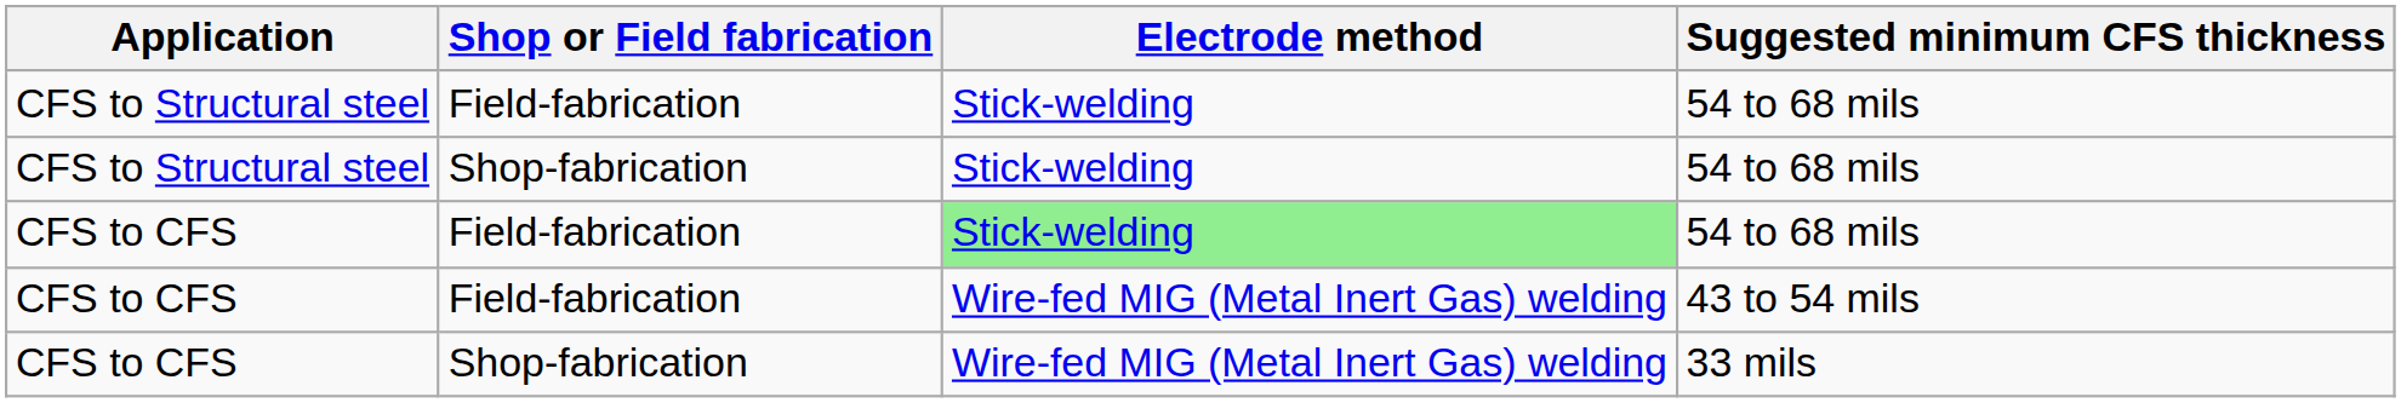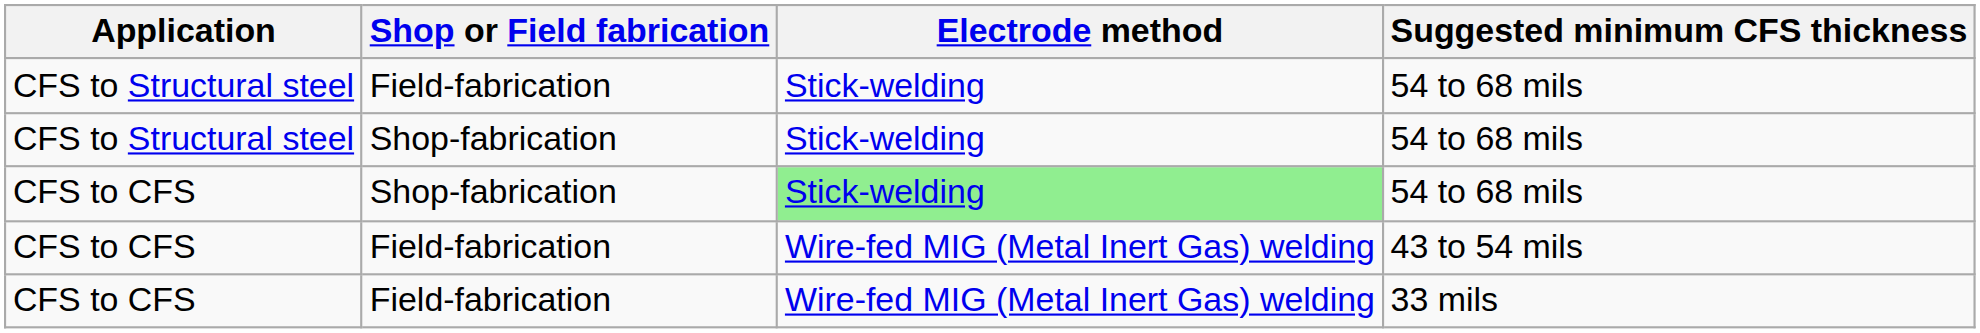CFS to CFS / 54 to 68 mils | Shop or Field fabrication: Field-fabrication -> Shop-fabrication
33 mils | Shop or Field fabrication: Shop-fabrication -> Field-fabrication
